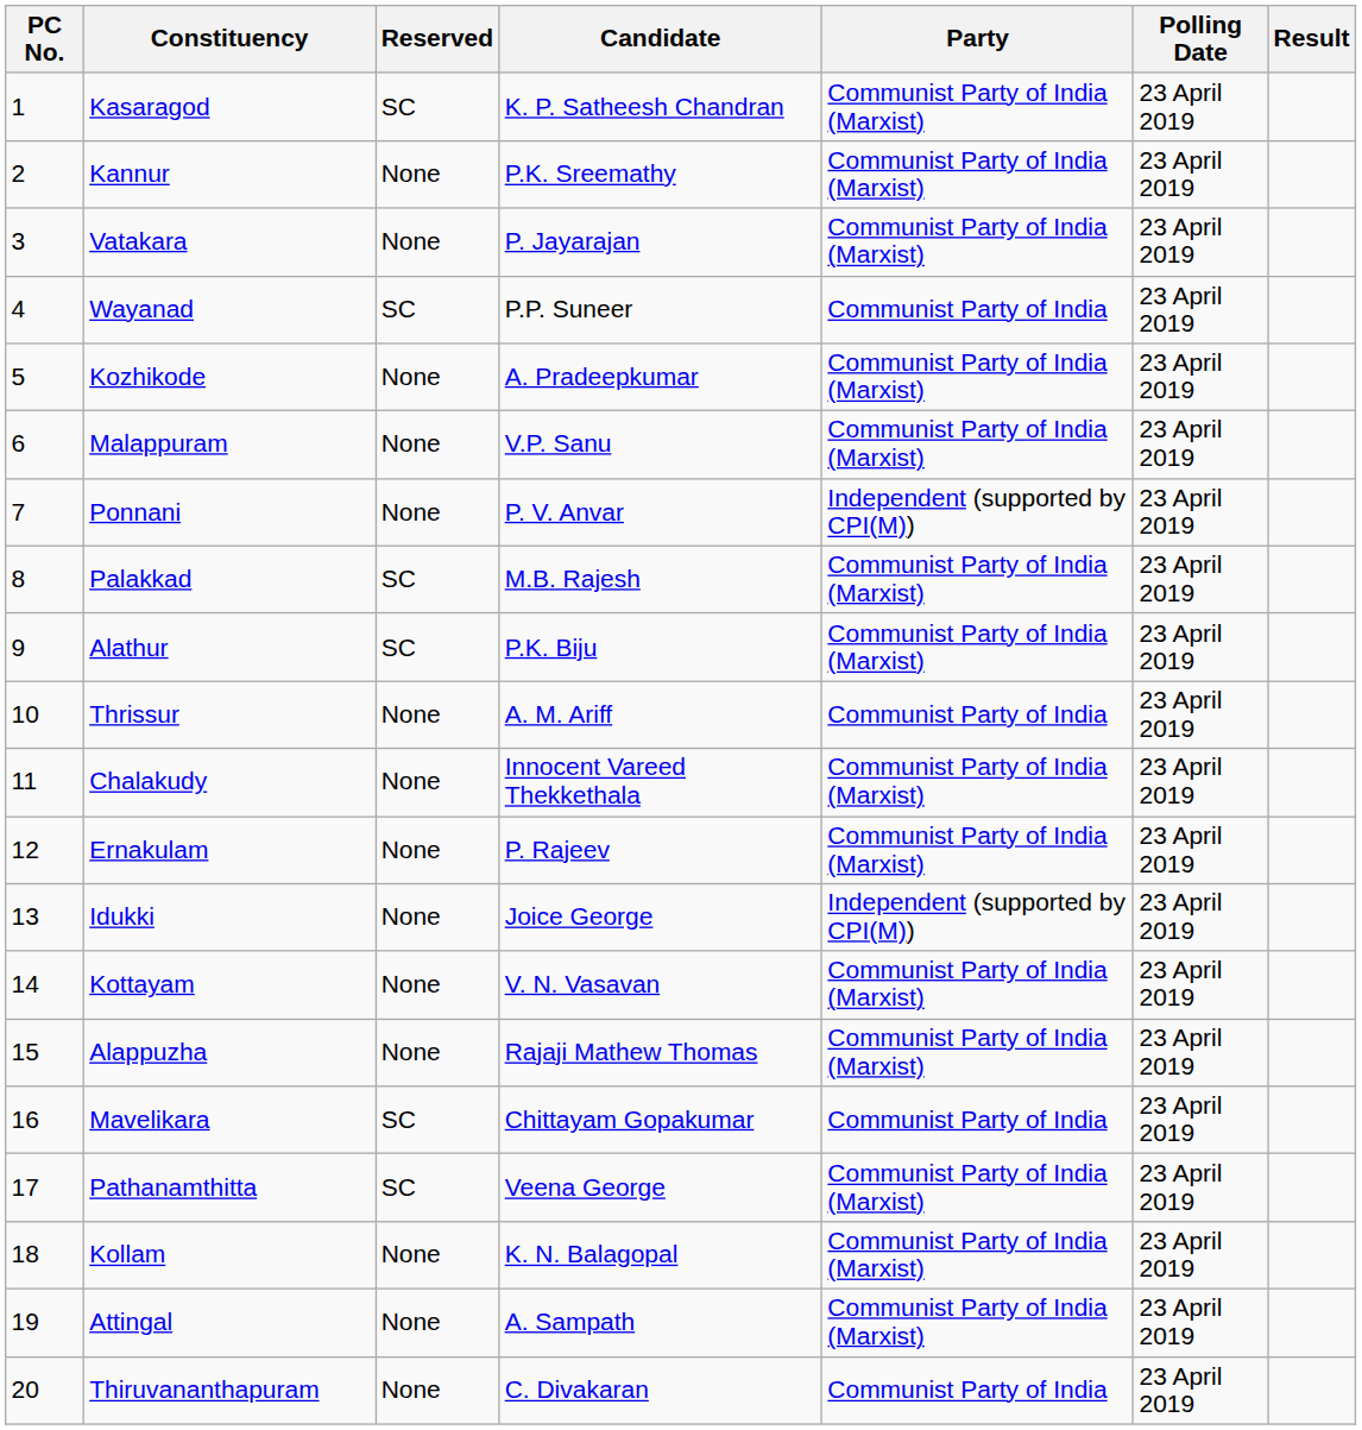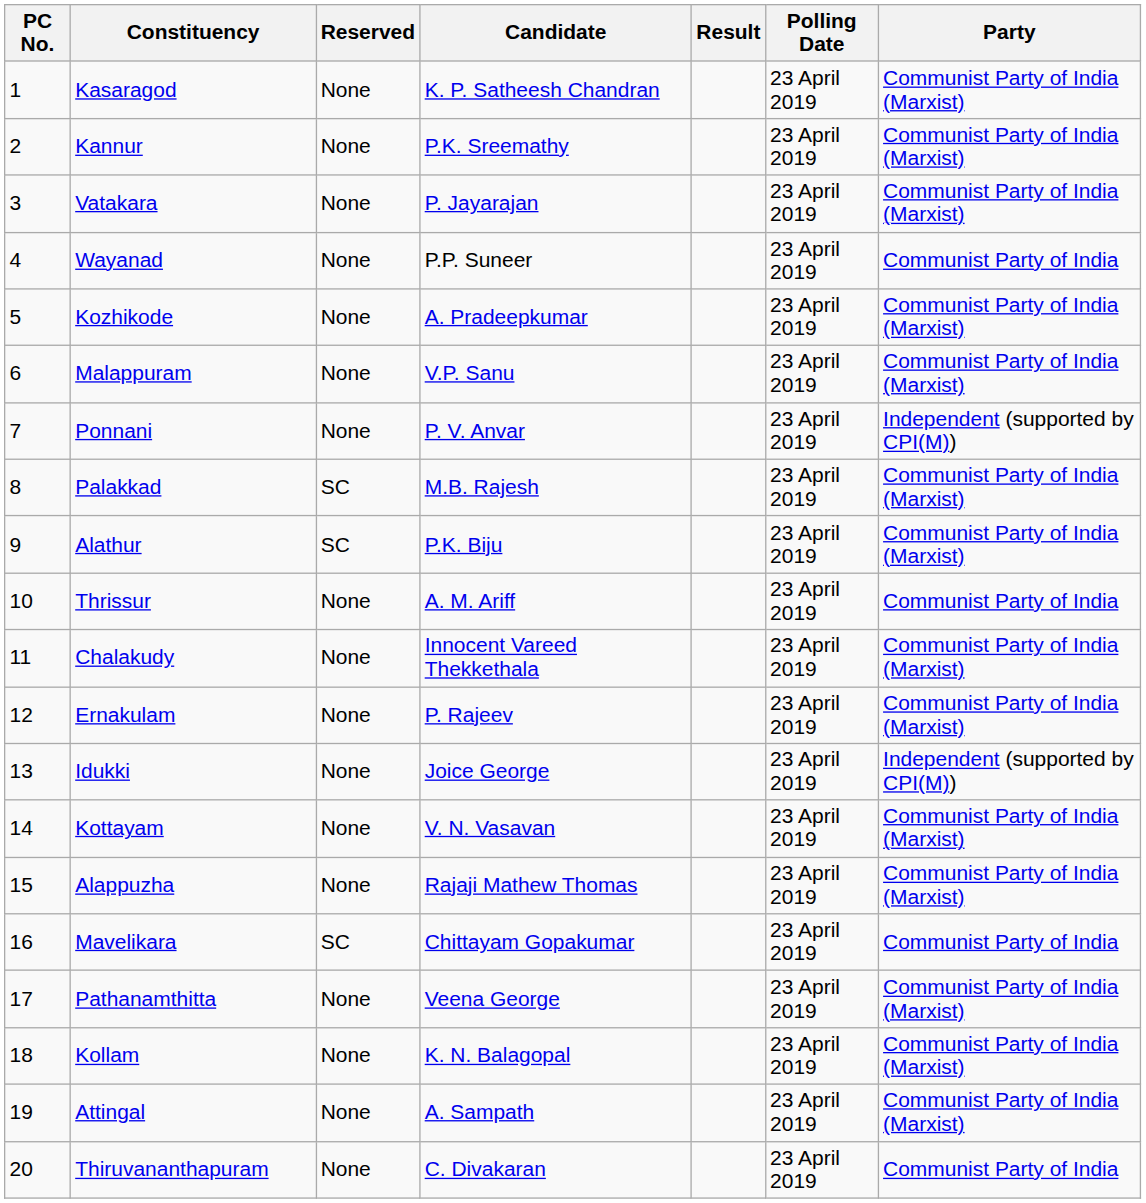columns swapped: Party <-> Result
Kasaragod | Reserved: SC -> None
Wayanad | Reserved: SC -> None
Pathanamthitta | Reserved: SC -> None
